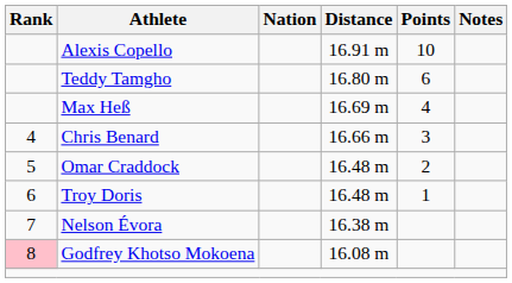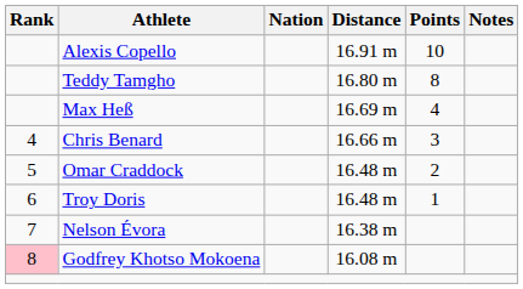Teddy Tamgho | Points: 6 -> 8
